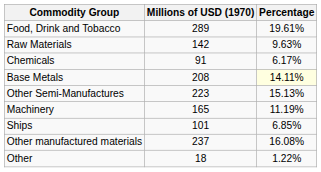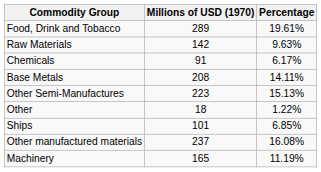Base Metals | Percentage: lightyellow background -> no background
rows swapped: Machinery <-> Other
